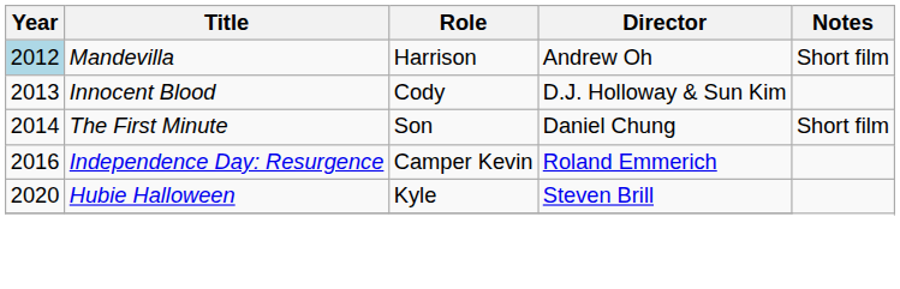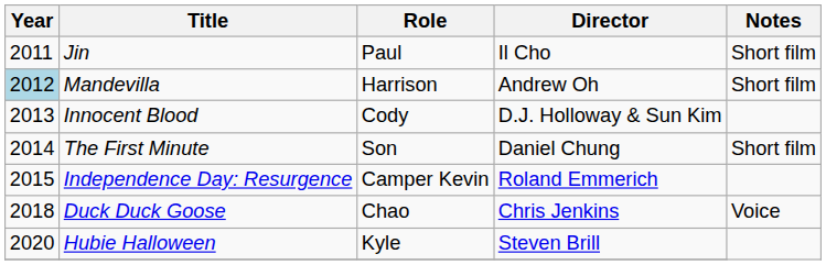+ row: 2011 | Jin | Paul | Il Cho | Short film
Independence Day: Resurgence | Year: 2016 -> 2015
+ row: 2018 | Duck Duck Goose | Chao | Chris Jenkins | Voice
